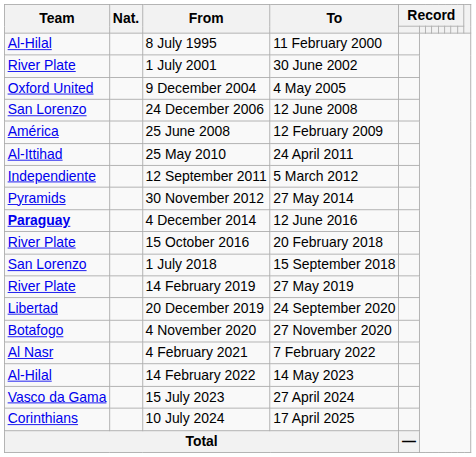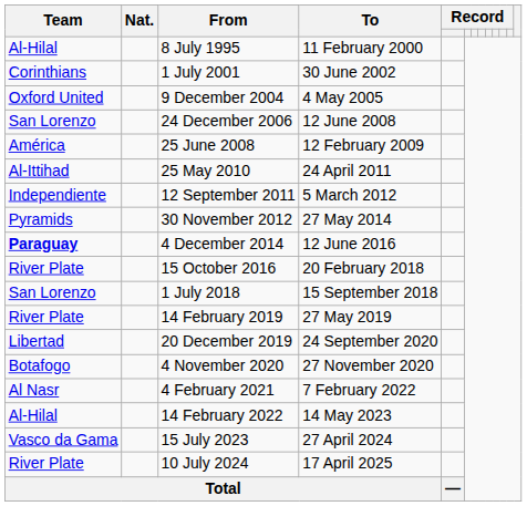1 July 2001 | Team: River Plate -> Corinthians
10 July 2024 | Team: Corinthians -> River Plate
